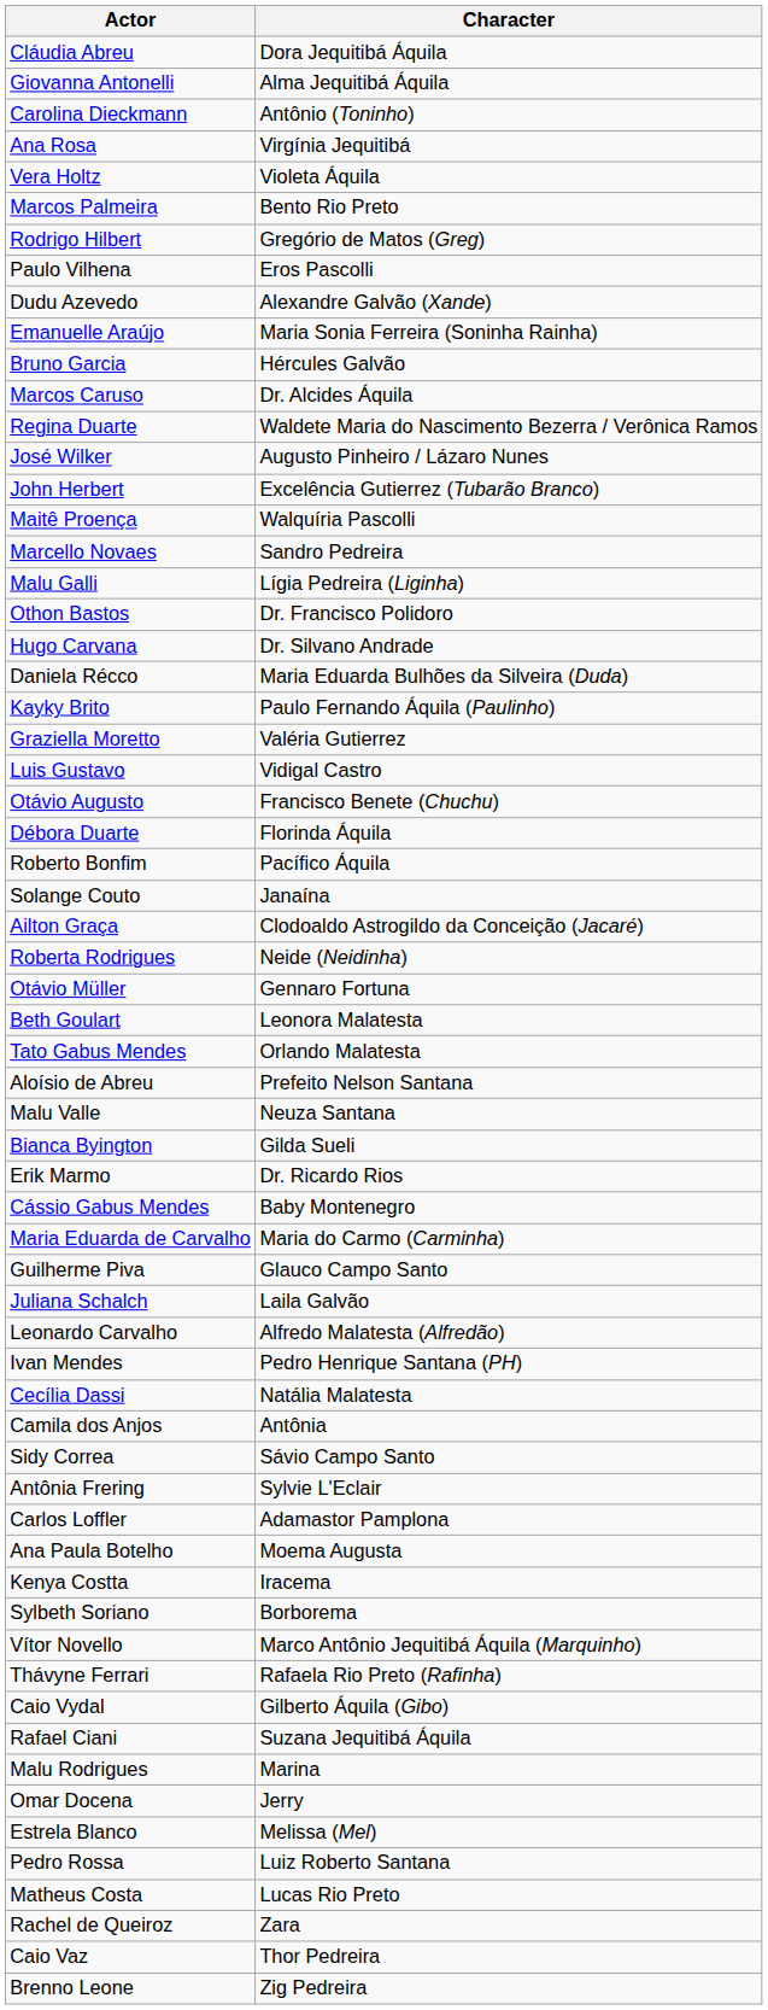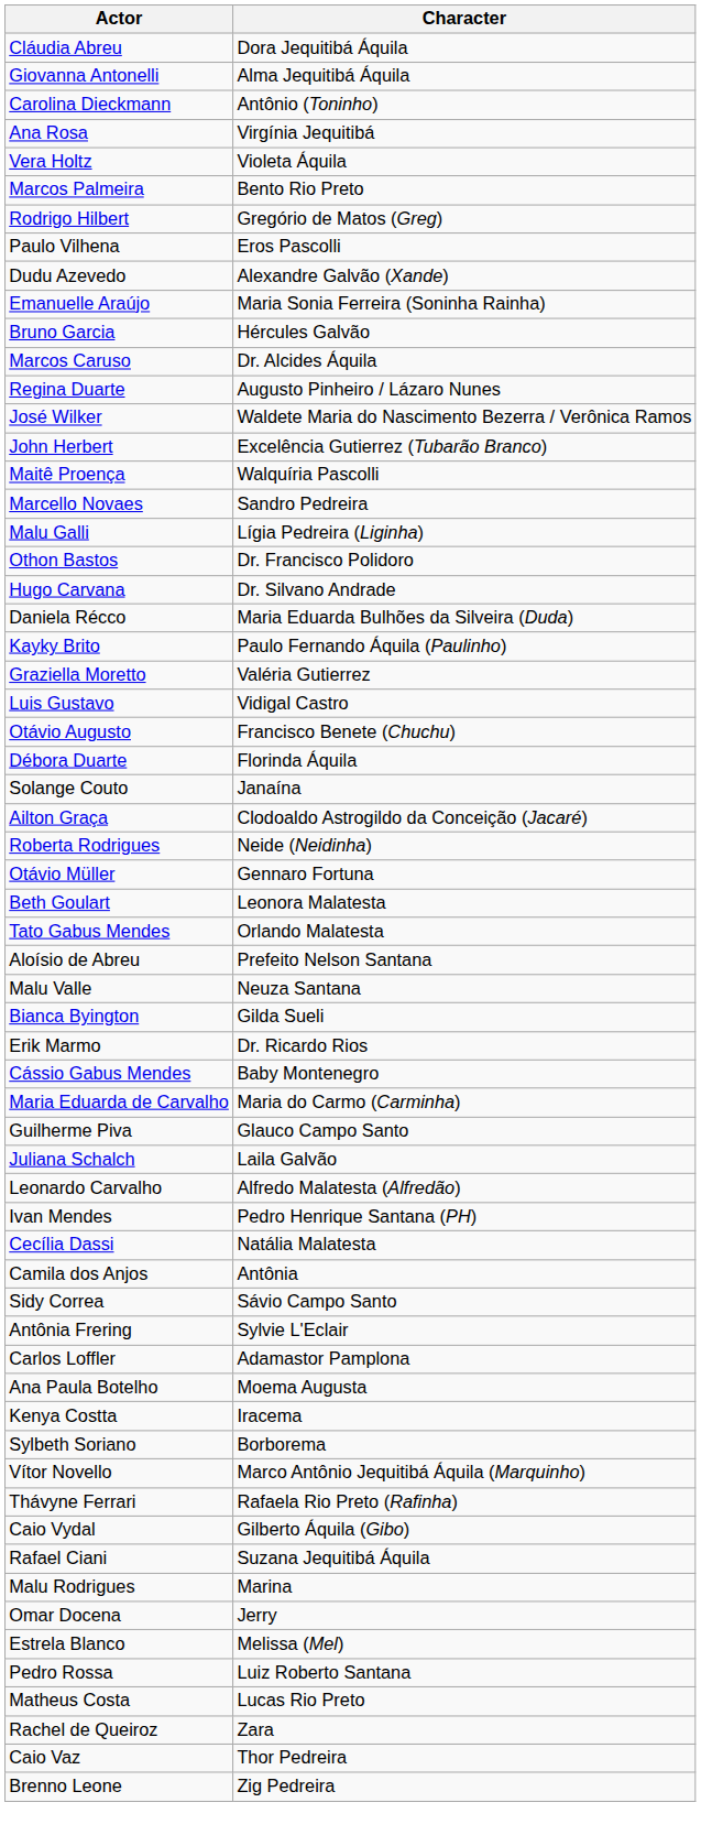Regina Duarte | Character: Waldete Maria do Nascimento Bezerra / Verônica Ramos -> Augusto Pinheiro / Lázaro Nunes
José Wilker | Character: Augusto Pinheiro / Lázaro Nunes -> Waldete Maria do Nascimento Bezerra / Verônica Ramos
- row: Roberto Bonfim | Pacífico Áquila
